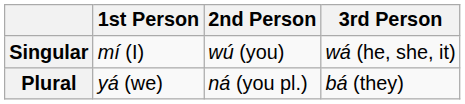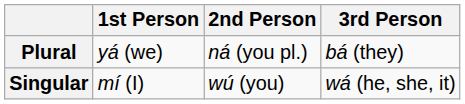rows swapped: Singular <-> Plural
